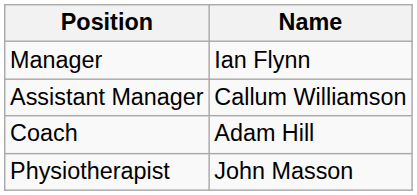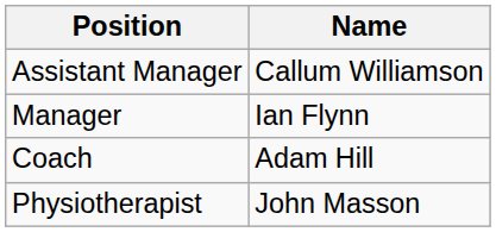rows swapped: Manager <-> Assistant Manager
